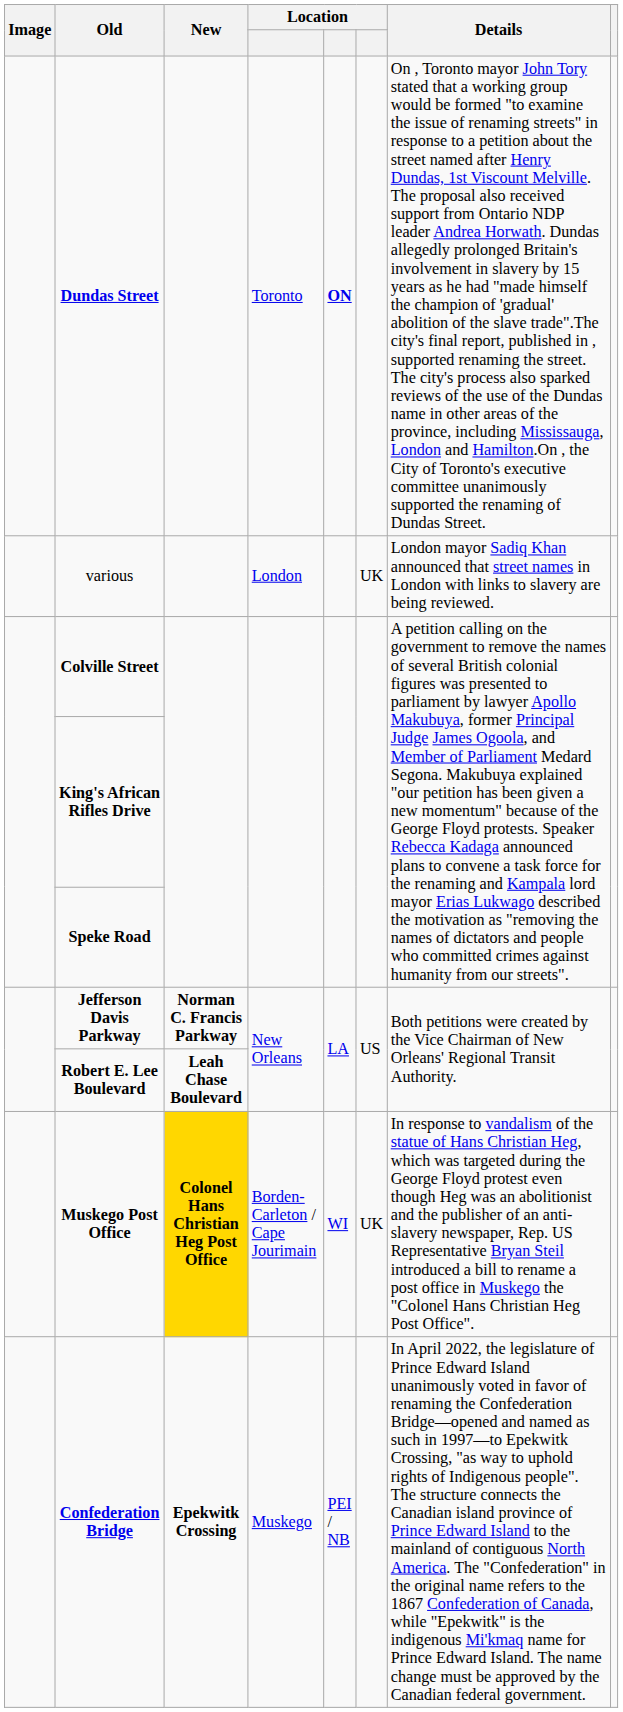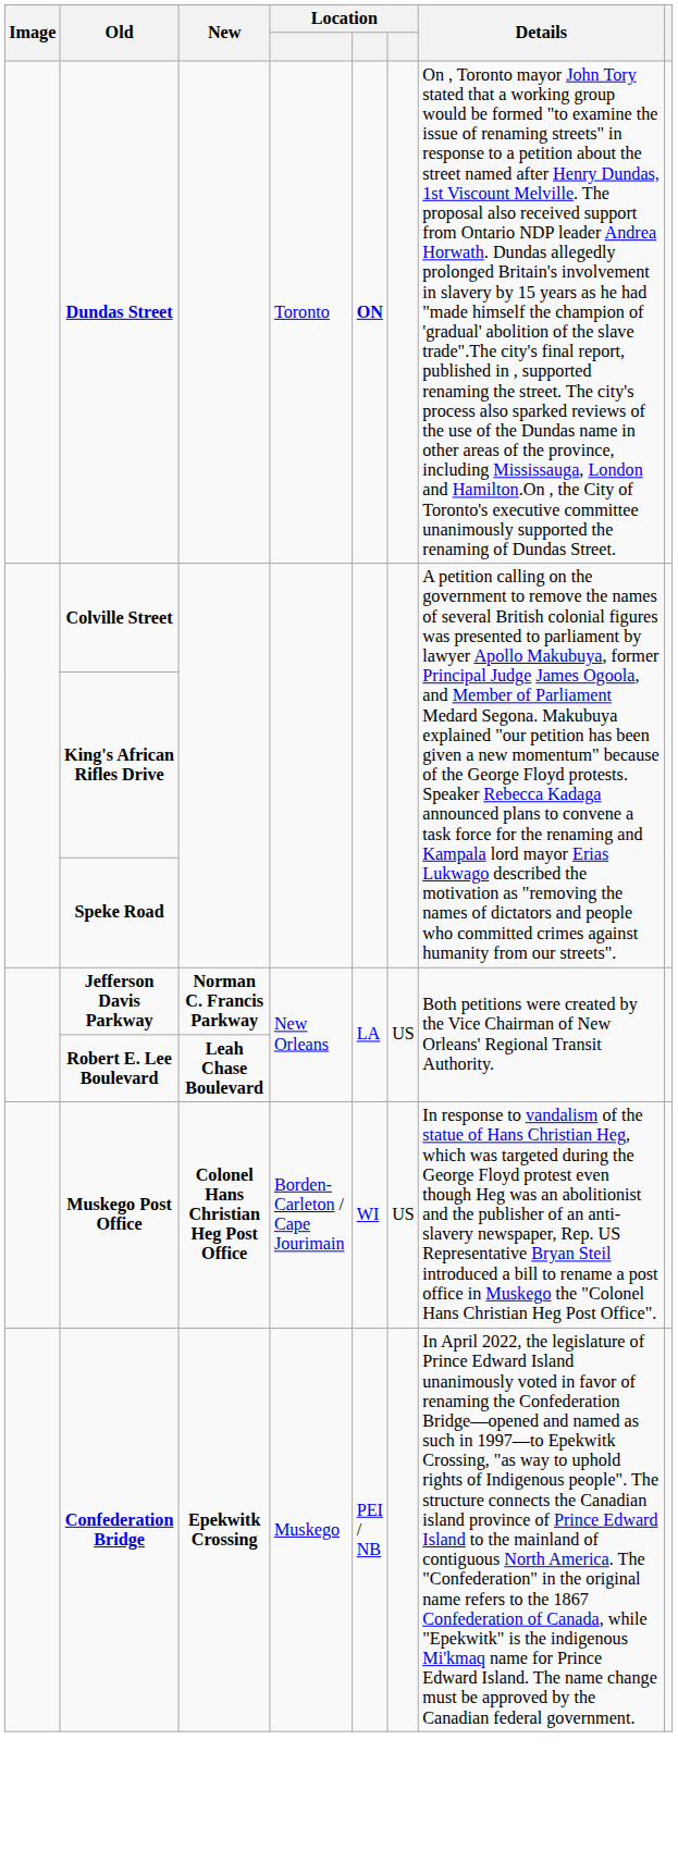- row: various | London | UK | London mayor Sadiq Khan announced that street names in London with links to slavery are being reviewed.
Muskego Post Office | New: gold background -> no background
Muskego Post Office | column 6: UK -> US
